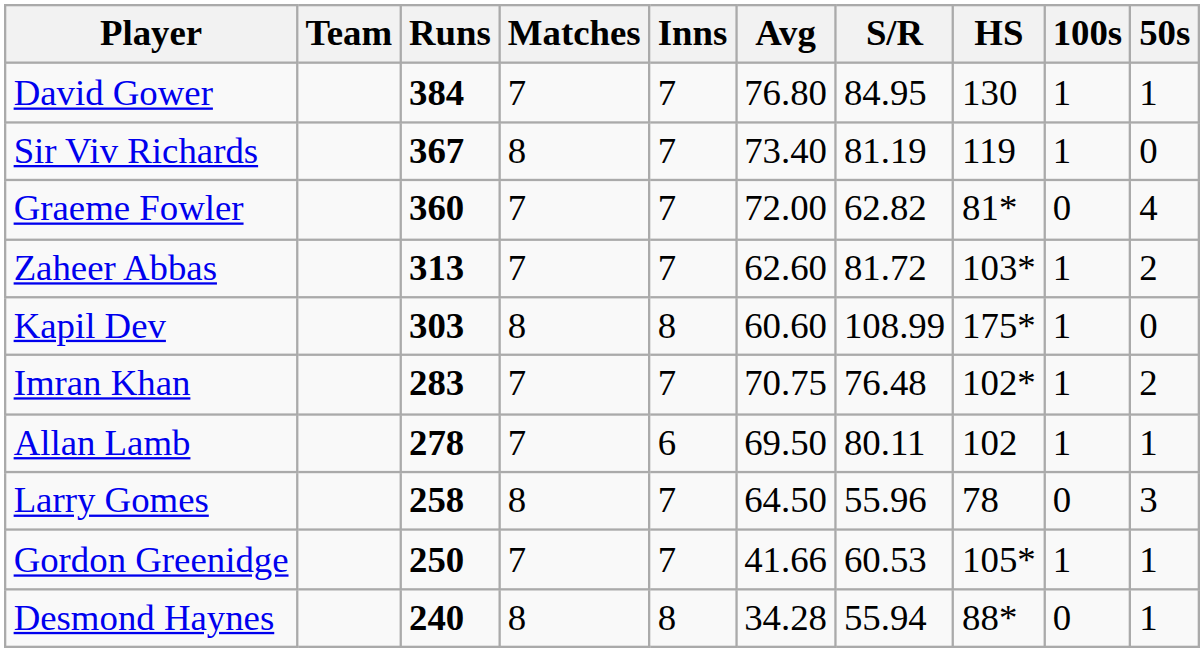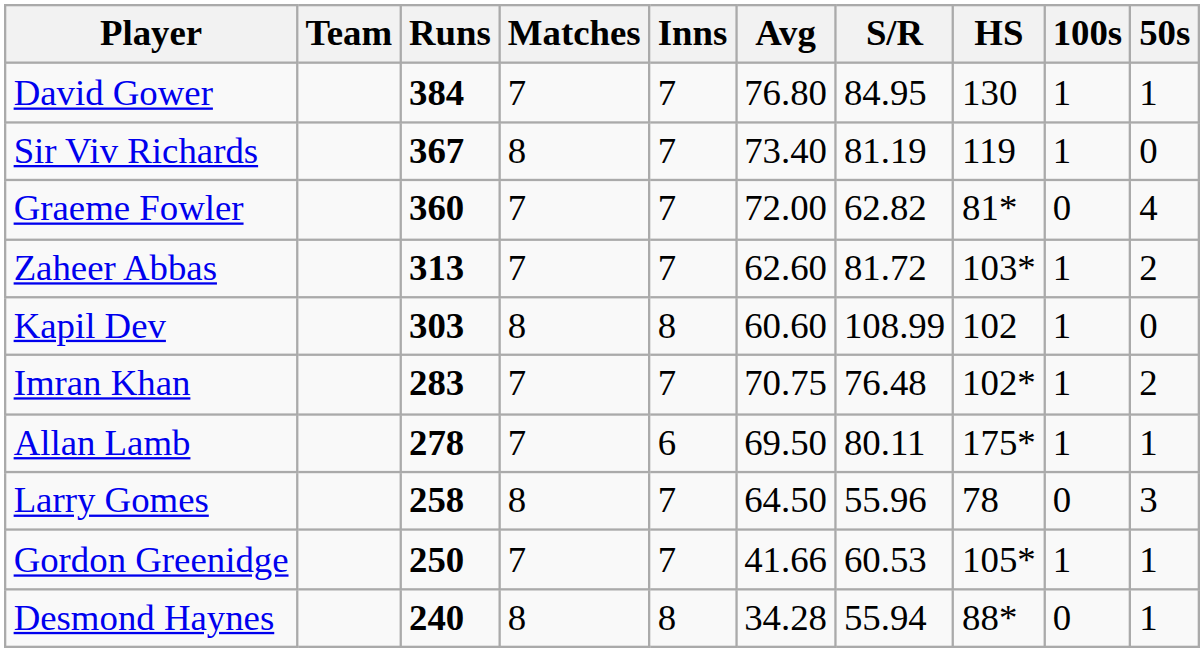Kapil Dev | HS: 175* -> 102
Allan Lamb | HS: 102 -> 175*
